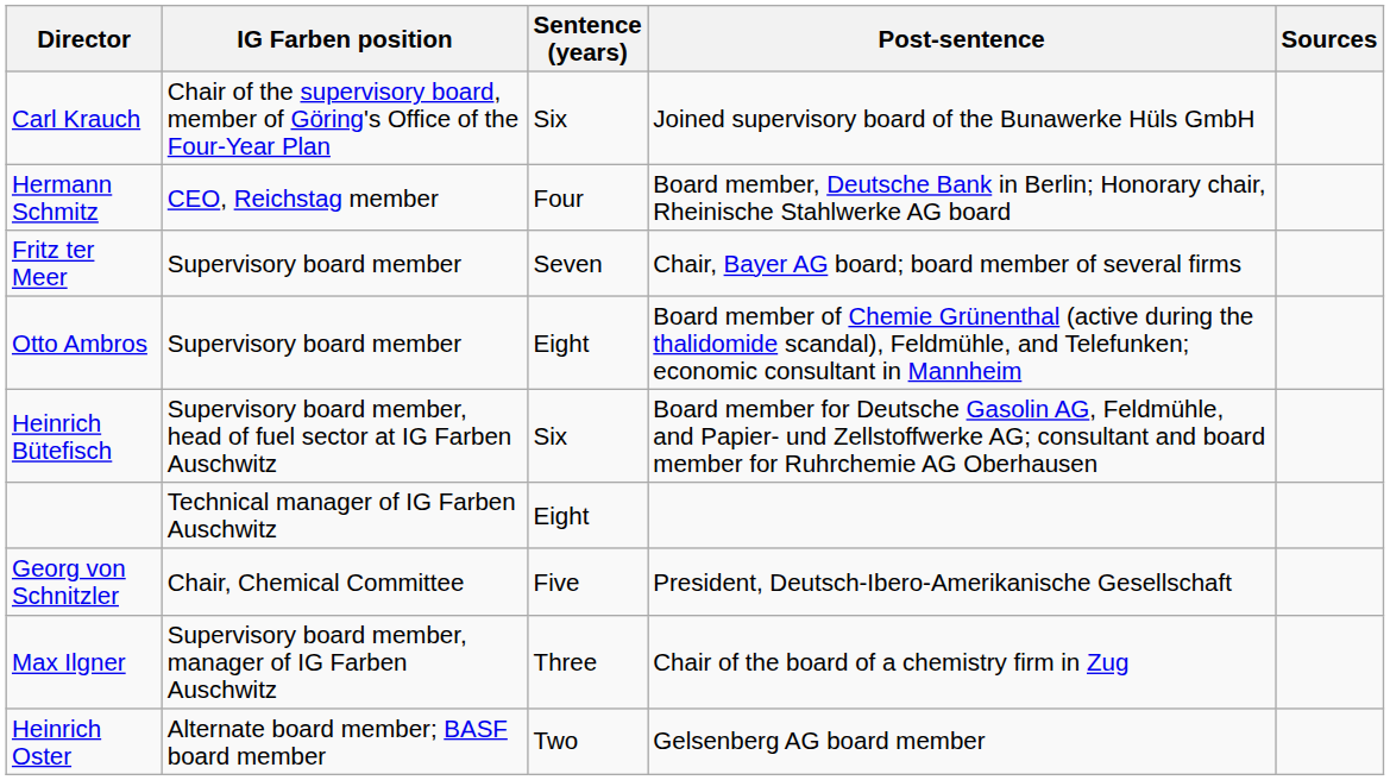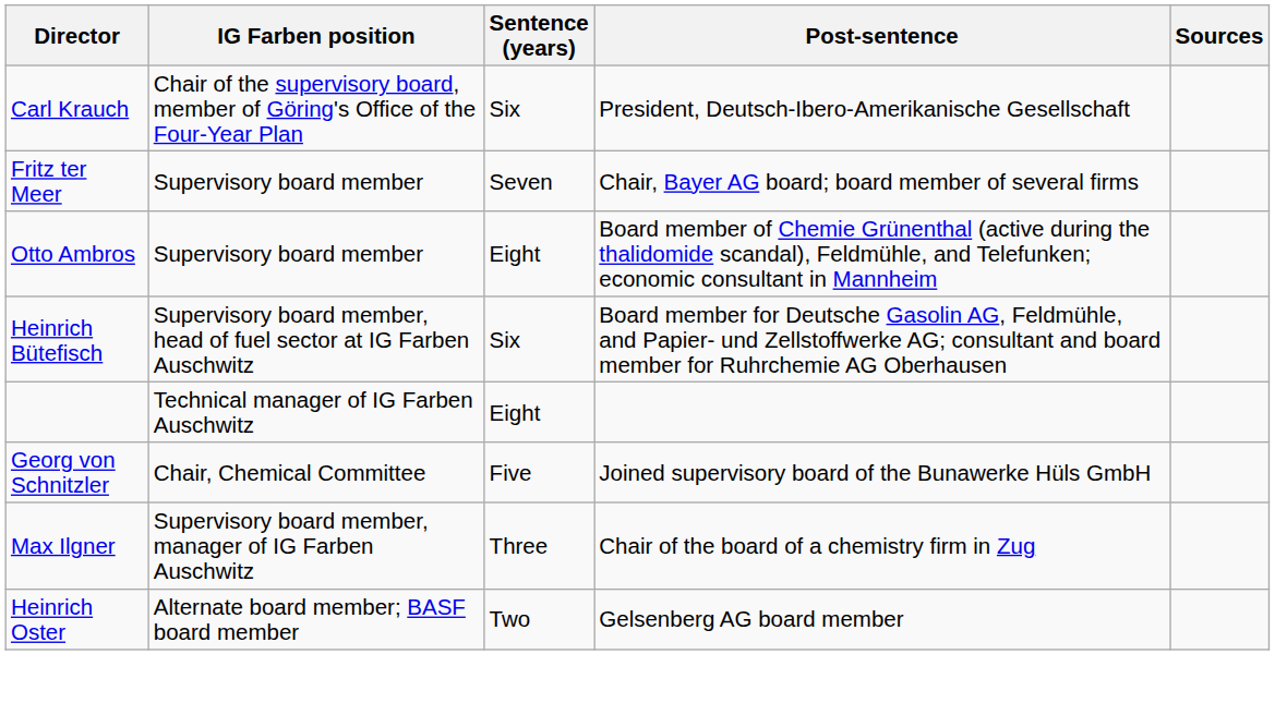Carl Krauch | Post-sentence: Joined supervisory board of the Bunawerke Hüls GmbH -> President, Deutsch-Ibero-Amerikanische Gesellschaft
- row: Hermann Schmitz | CEO, Reichstag member | Four | Board member, Deutsche Bank in Berlin; Honorary chair, Rheinische Stahlwerke AG board
Georg von Schnitzler | Post-sentence: President, Deutsch-Ibero-Amerikanische Gesellschaft -> Joined supervisory board of the Bunawerke Hüls GmbH
